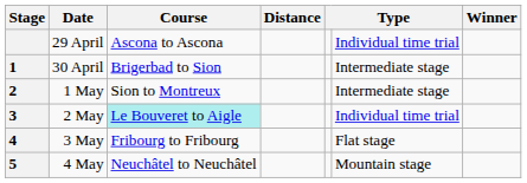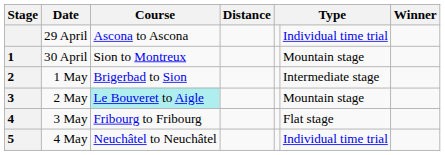30 April | Course: Brigerbad to Sion -> Sion to Montreux
30 April | column 6: Intermediate stage -> Mountain stage
1 May | Course: Sion to Montreux -> Brigerbad to Sion
2 May | column 6: Individual time trial -> Mountain stage
4 May | column 6: Mountain stage -> Individual time trial
